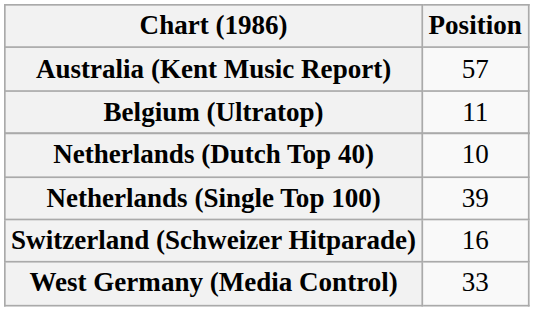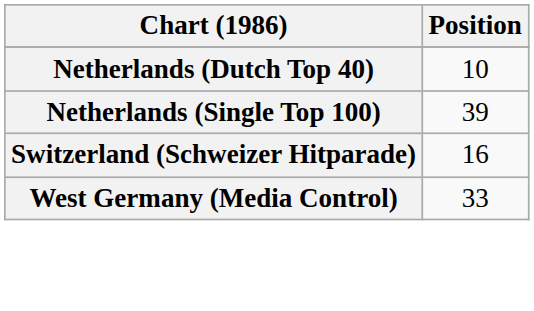- row: Australia (Kent Music Report) | 57
- row: Belgium (Ultratop) | 11
